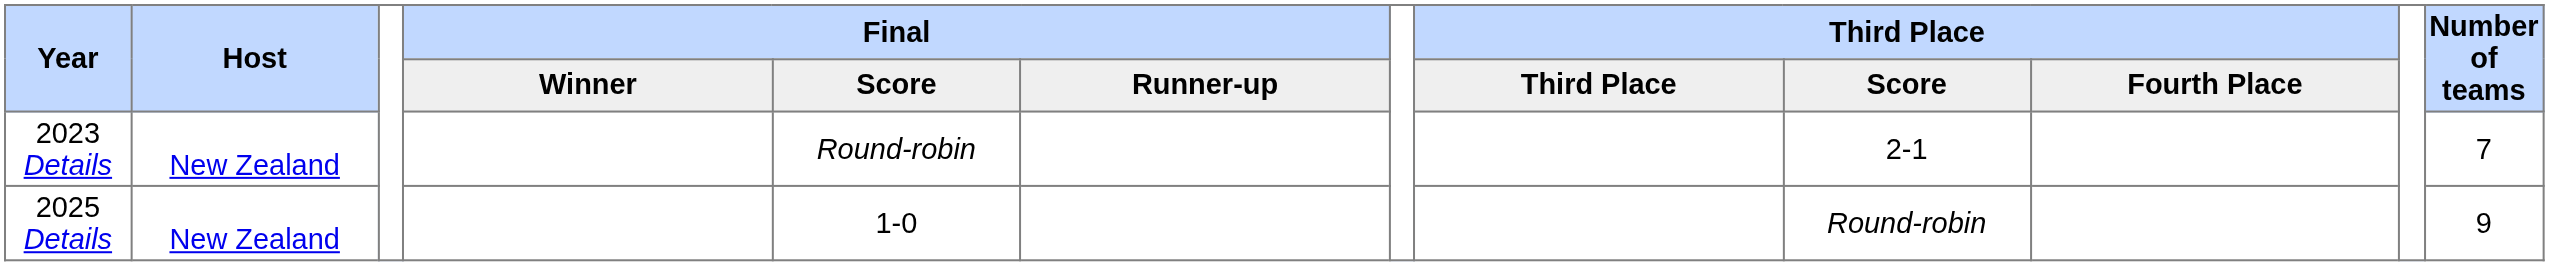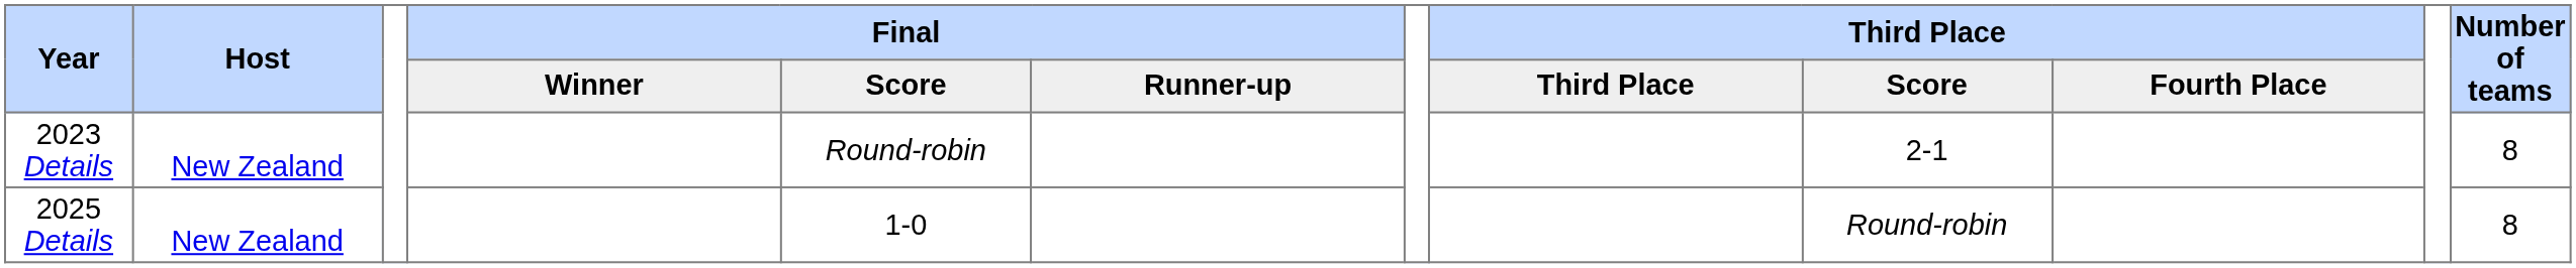2023 Details | Number of teams: 7 -> 8
2025 Details | Number of teams: 9 -> 8
